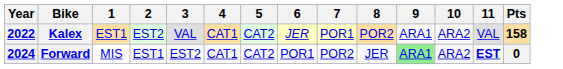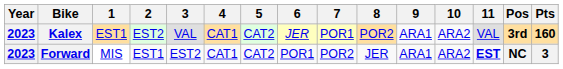+ column: Pos | 3rd | NC
Kalex | Year: 2022 -> 2023
Kalex | Pts: 158 -> 160
Forward | Year: 2024 -> 2023
Forward | 9: lightgreen background -> no background
Forward | Pts: 0 -> 3
